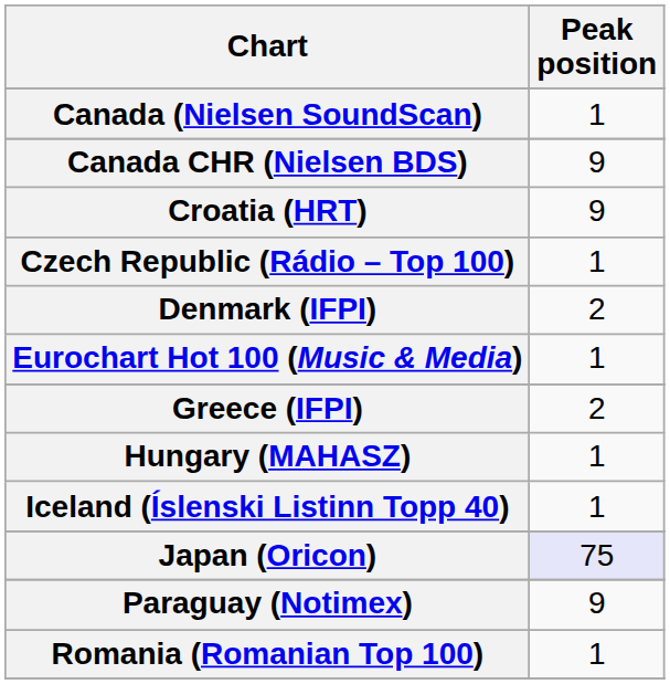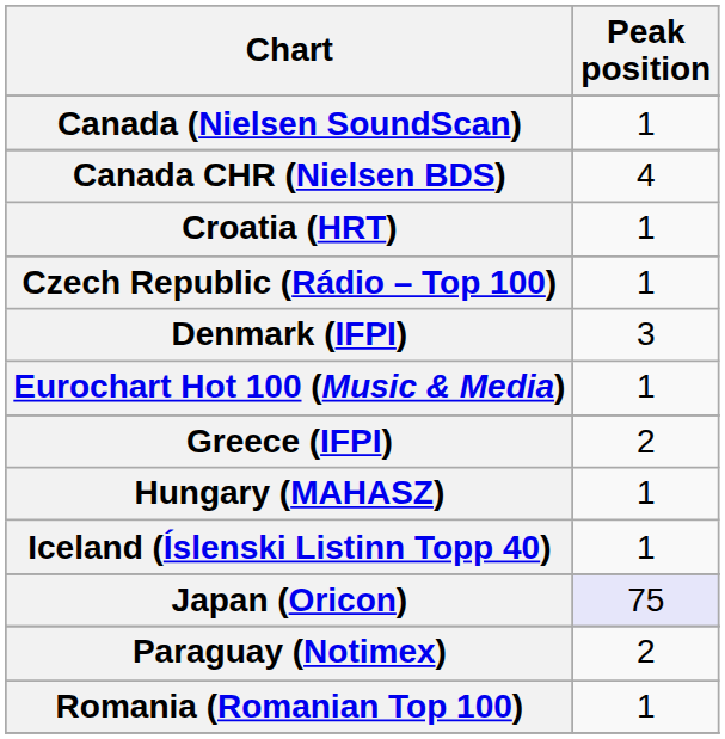Canada CHR (Nielsen BDS) | Peak position: 9 -> 4
Croatia (HRT) | Peak position: 9 -> 1
Denmark (IFPI) | Peak position: 2 -> 3
Paraguay (Notimex) | Peak position: 9 -> 2
